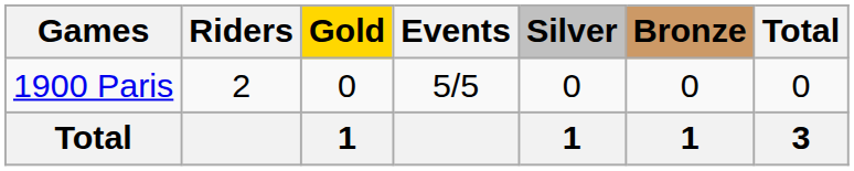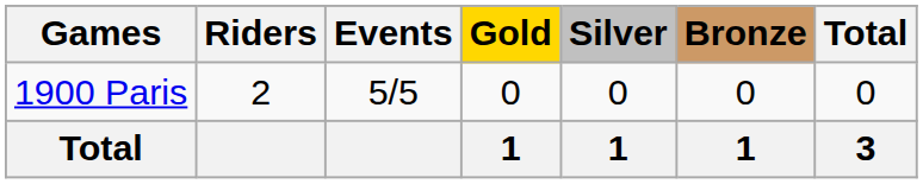columns swapped: Events <-> Gold
